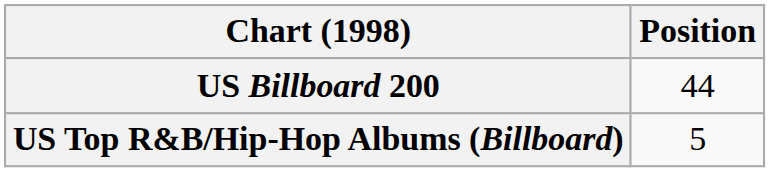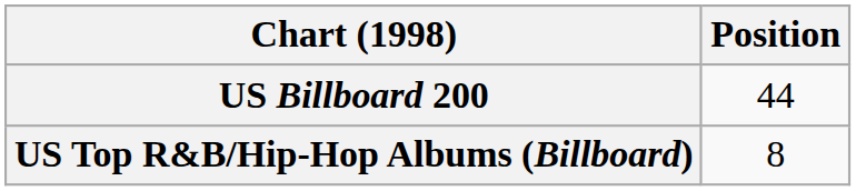US Top R&B/Hip-Hop Albums (Billboard) | Position: 5 -> 8
